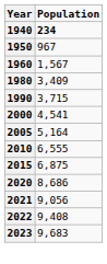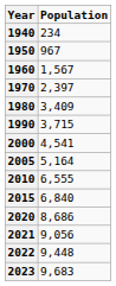1940 | Population: bold -> normal
+ row: 1970 | 2,397
2015 | Population: 6,875 -> 6,840
2022 | Population: 9,408 -> 9,448
